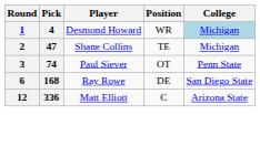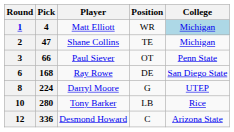1 | Player: Desmond Howard -> Matt Elliott
3 | Pick: 74 -> 66
+ row: 8 | 224 | Darryl Moore | G | UTEP
+ row: 10 | 280 | Tony Barker | LB | Rice
12 | Player: Matt Elliott -> Desmond Howard
